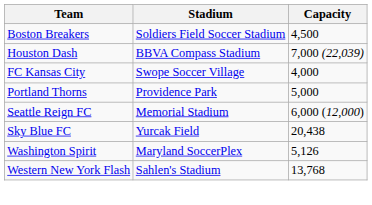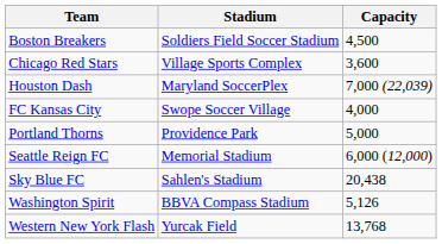+ row: Chicago Red Stars | Village Sports Complex | 3,600
Houston Dash | Stadium: BBVA Compass Stadium -> Maryland SoccerPlex
Sky Blue FC | Stadium: Yurcak Field -> Sahlen's Stadium
Washington Spirit | Stadium: Maryland SoccerPlex -> BBVA Compass Stadium
Western New York Flash | Stadium: Sahlen's Stadium -> Yurcak Field
